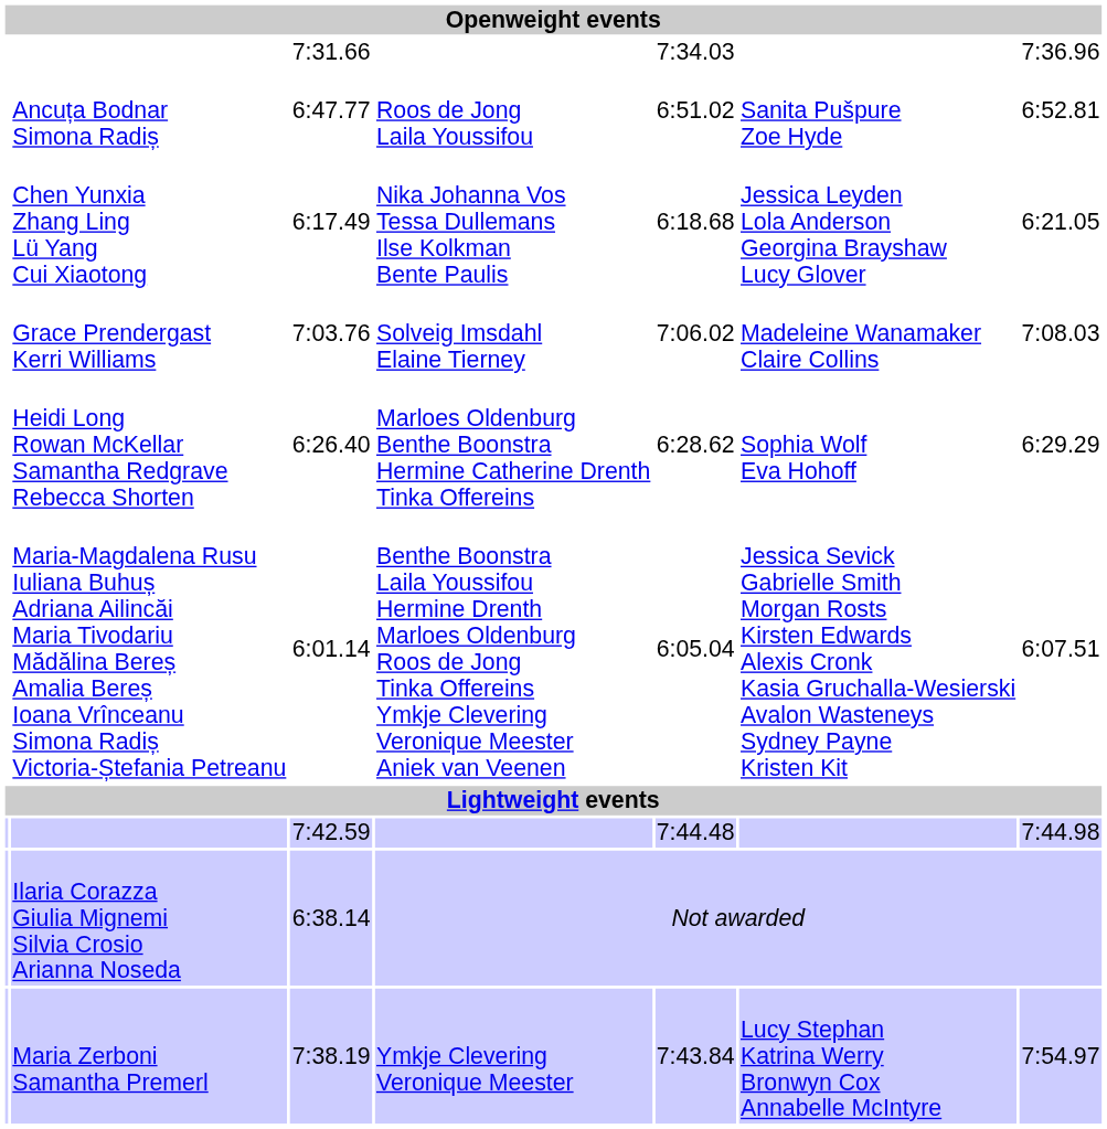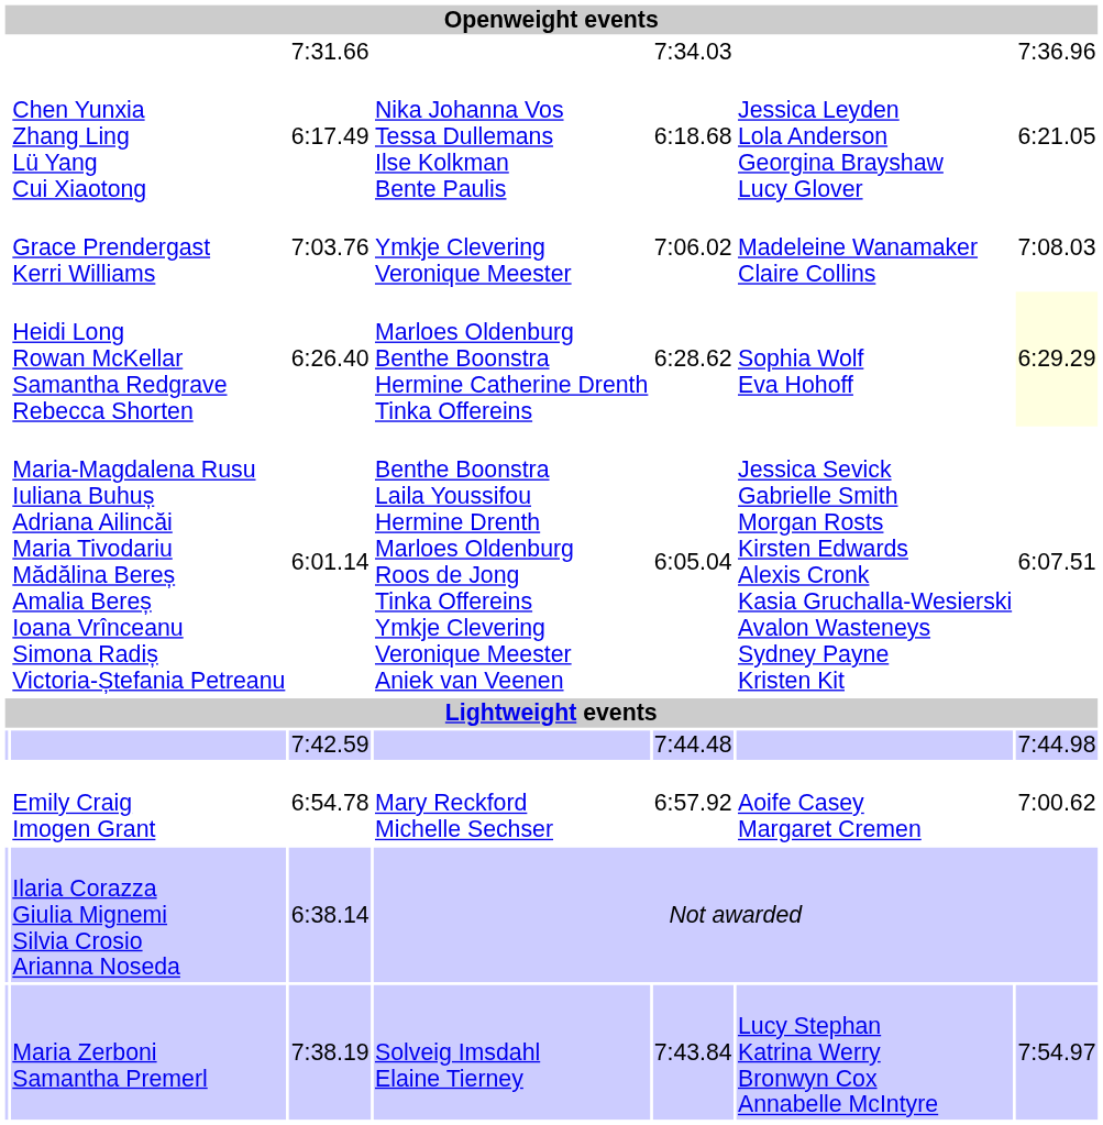- row: Ancuța Bodnar Simona Radiș | 6:47.77 | Roos de Jong Laila Youssifou | 6:51.02 | Sanita Pušpure Zoe Hyde | 6:52.81
Grace Prendergast Kerri Williams | column 4: Solveig Imsdahl Elaine Tierney -> Ymkje Clevering Veronique Meester
Heidi Long Rowan McKellar Samantha Redgrave Rebecca Shorten | column 7: no background -> lightyellow background
+ row: Emily Craig Imogen Grant | 6:54.78 | Mary Reckford Michelle Sechser | 6:57.92 | Aoife Casey Margaret Cremen | 7:00.62
Maria Zerboni Samantha Premerl | column 4: Ymkje Clevering Veronique Meester -> Solveig Imsdahl Elaine Tierney
